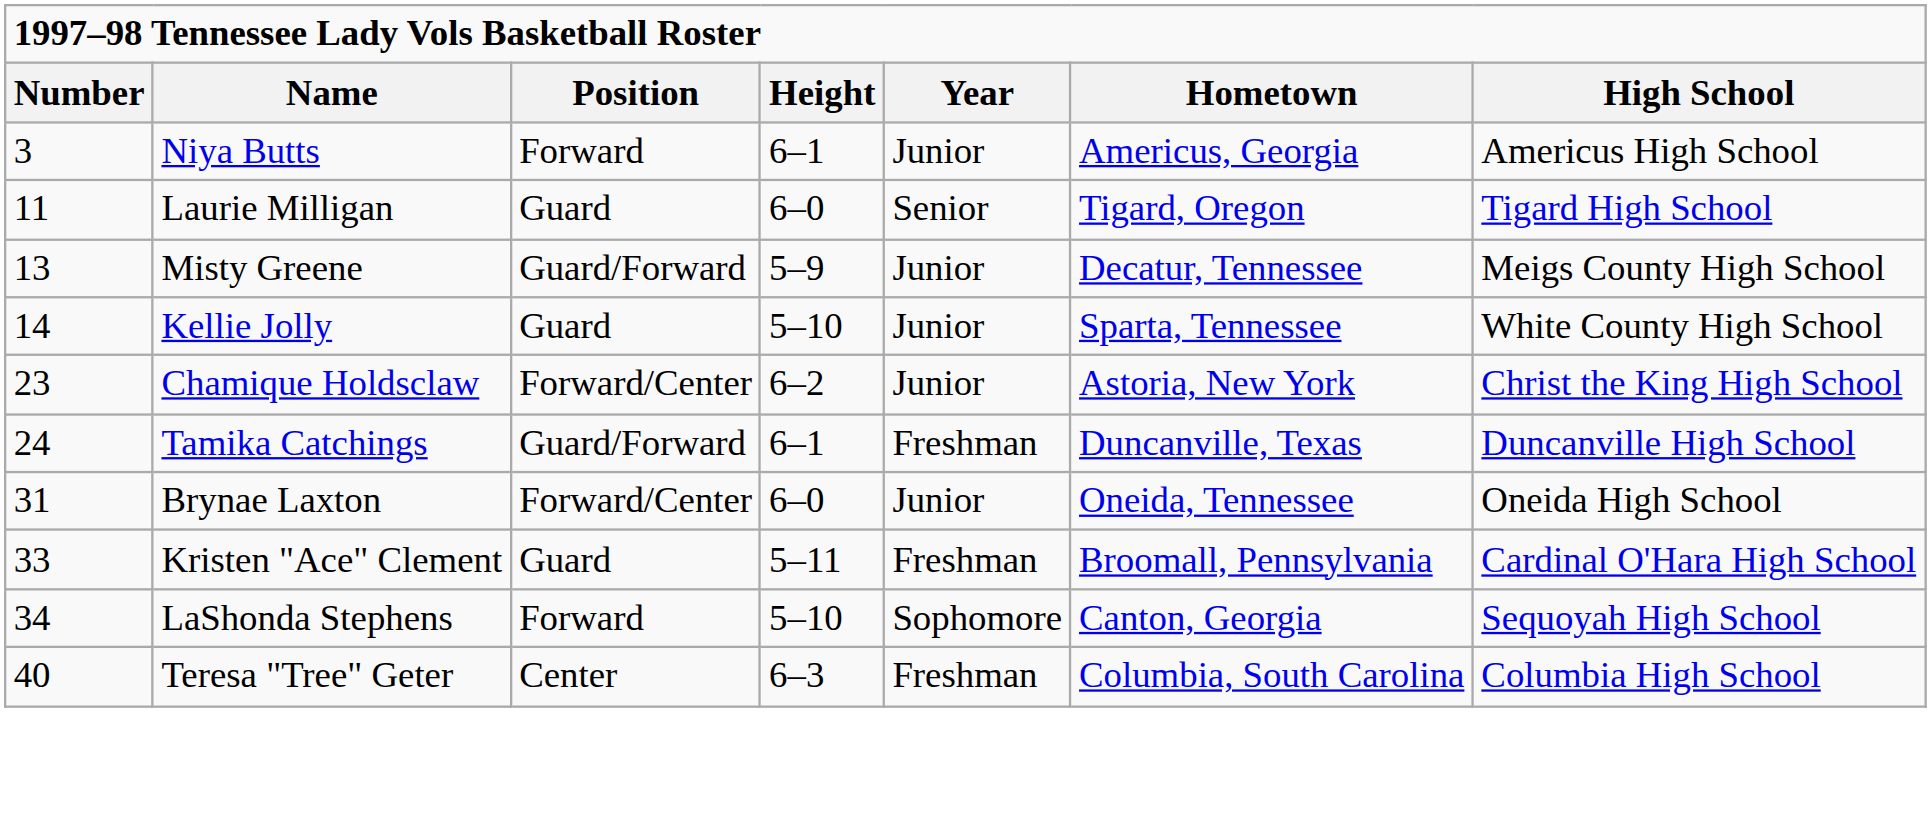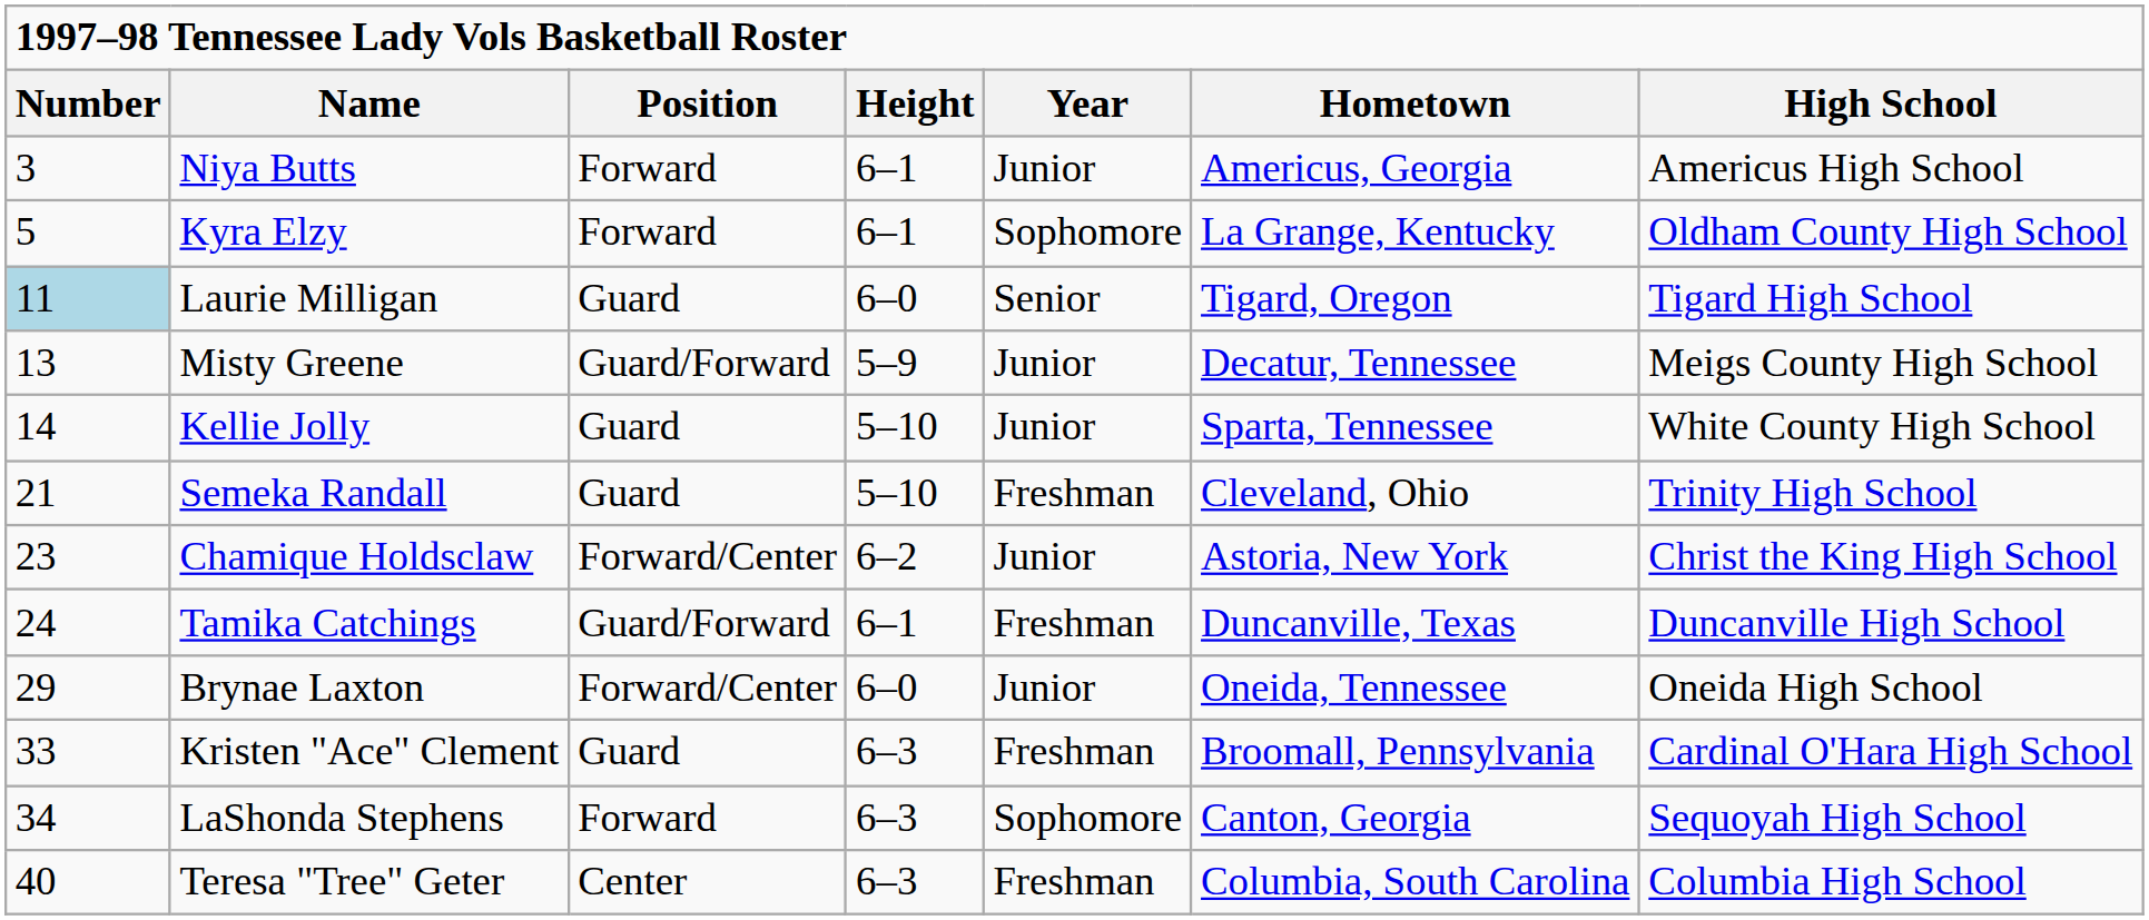+ row: 5 | Kyra Elzy | Forward | 6–1 | Sophomore | La Grange, Kentucky | Oldham County High School
Laurie Milligan | Number: no background -> lightblue background
+ row: 21 | Semeka Randall | Guard | 5–10 | Freshman | Cleveland, Ohio | Trinity High School
Brynae Laxton | Number: 31 -> 29
Kristen "Ace" Clement | Height: 5–11 -> 6–3
LaShonda Stephens | Height: 5–10 -> 6–3
